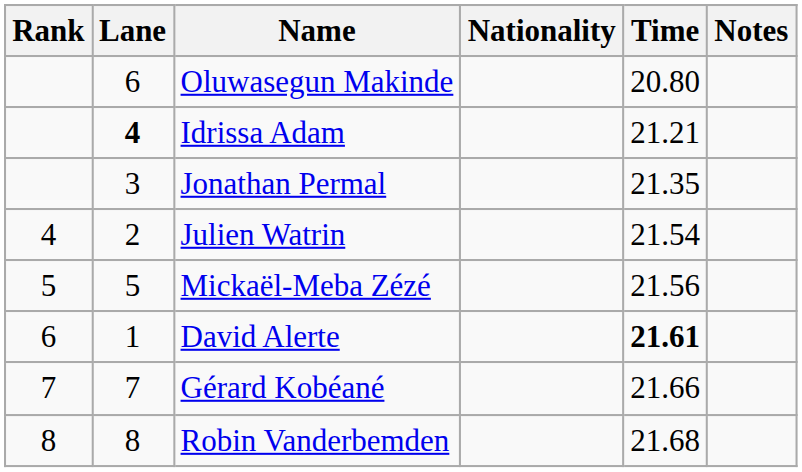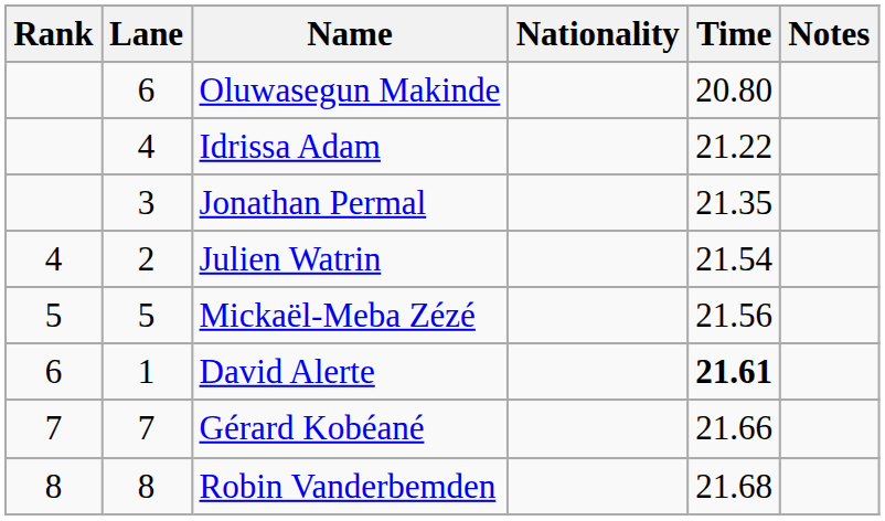Idrissa Adam | Lane: bold -> normal
Idrissa Adam | Time: 21.21 -> 21.22
